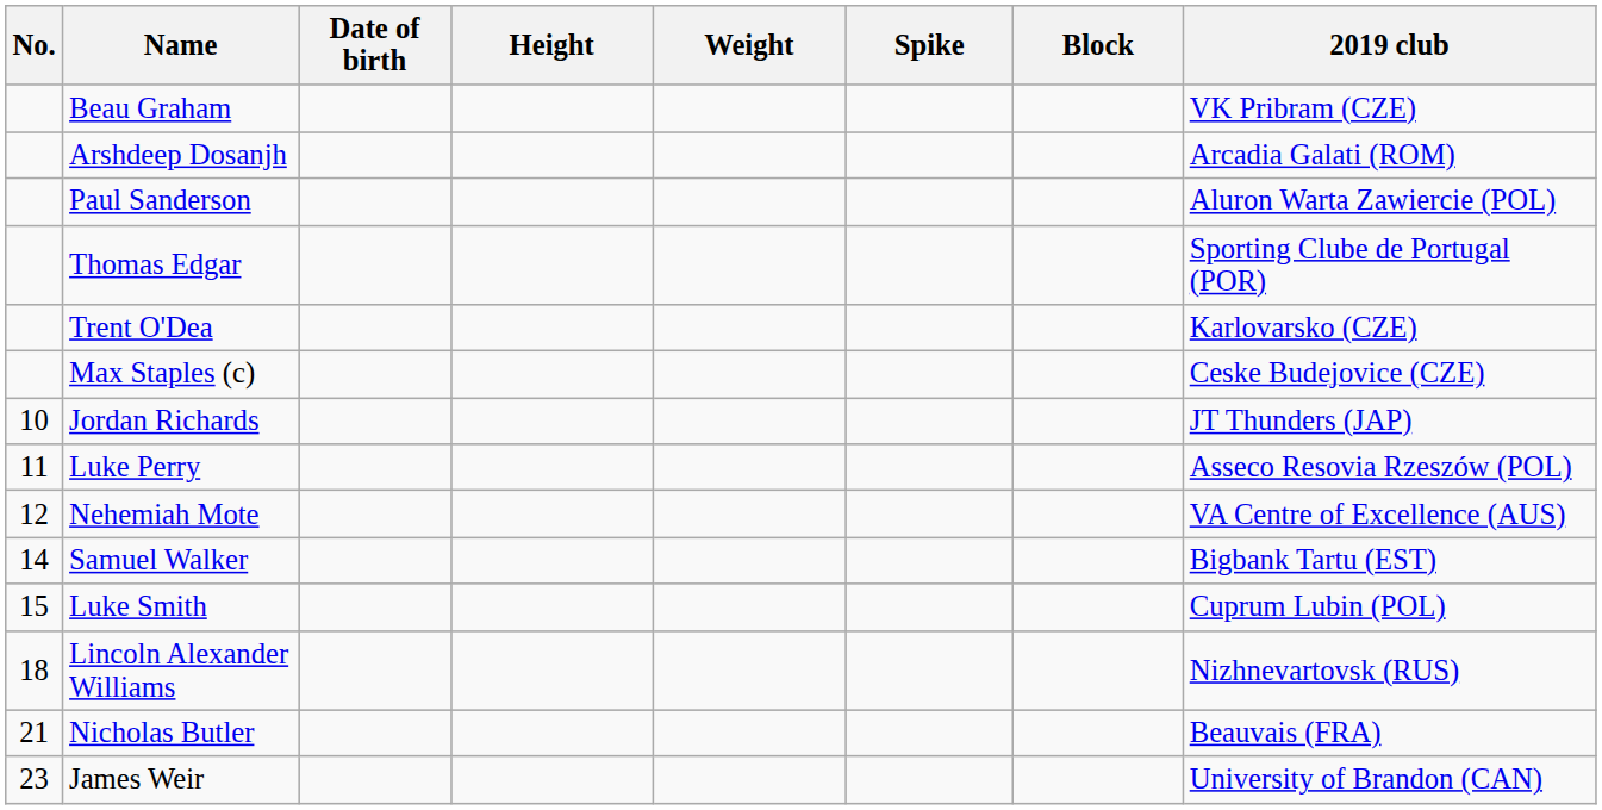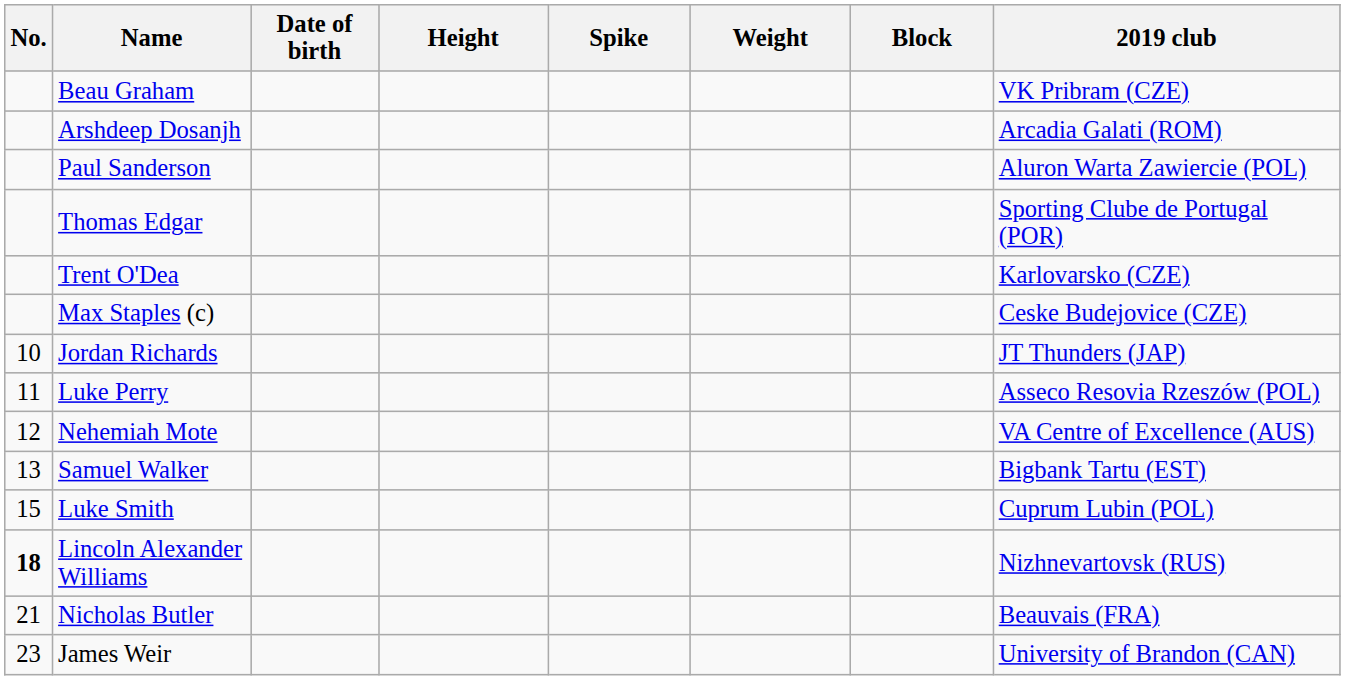columns swapped: Weight <-> Spike
Samuel Walker | No.: 14 -> 13
Lincoln Alexander Williams | No.: normal -> bold
